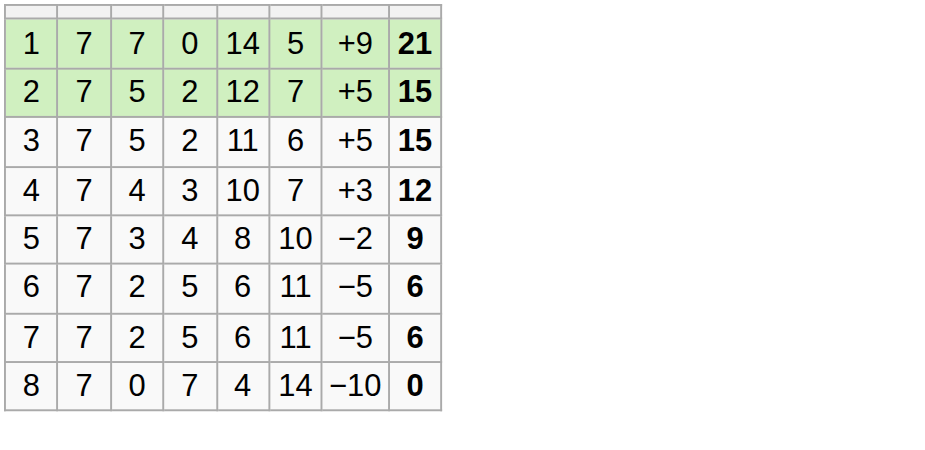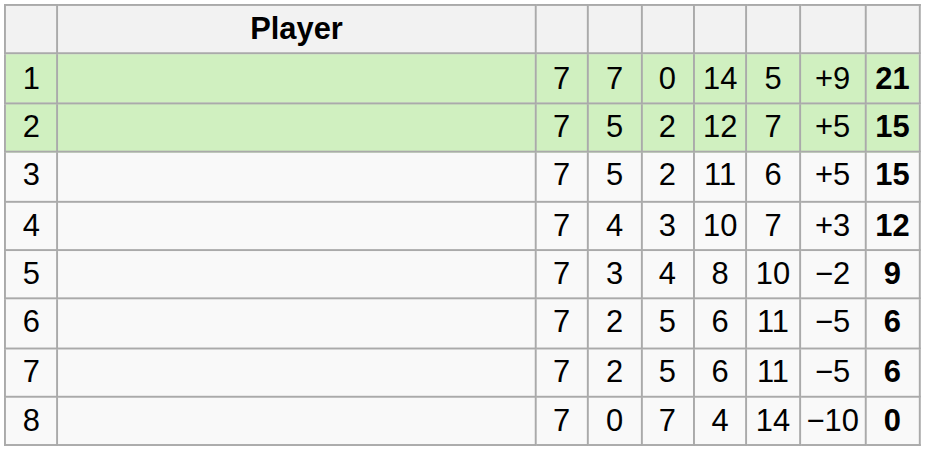+ column: Player
